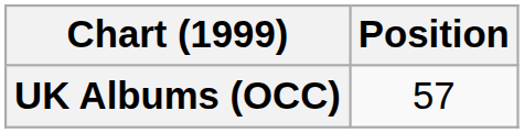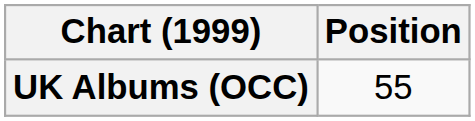UK Albums (OCC) | Position: 57 -> 55
